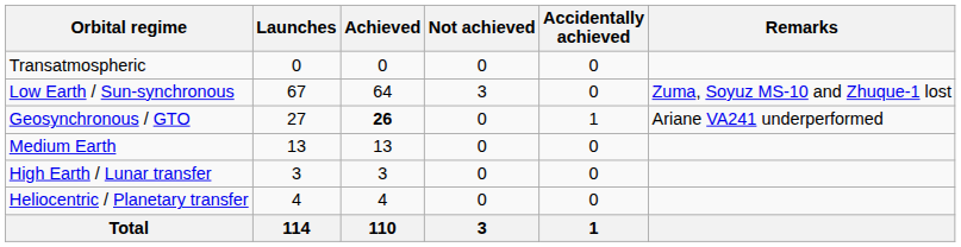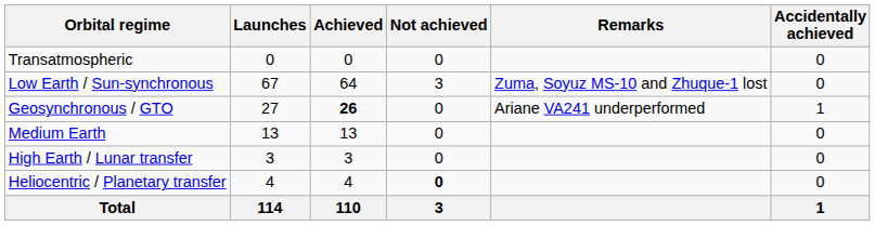columns swapped: Accidentally achieved <-> Remarks
Heliocentric / Planetary transfer | Not achieved: normal -> bold
